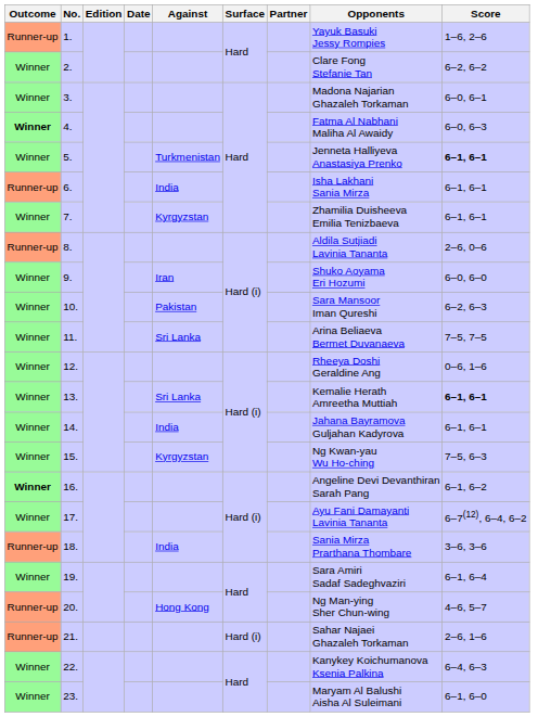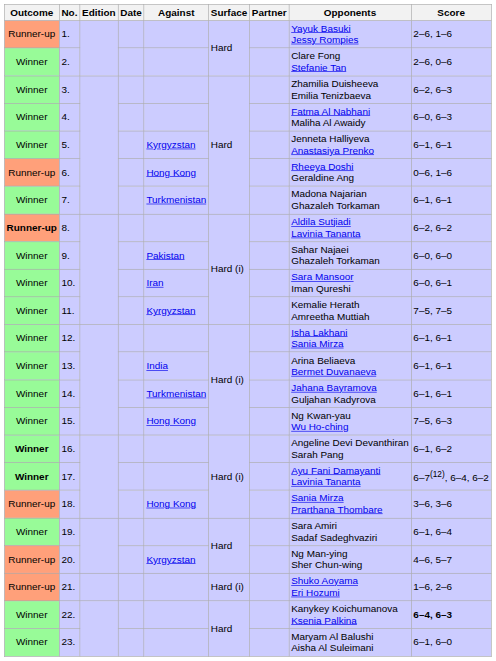1. | Score: 1–6, 2–6 -> 2–6, 1–6
2. | Score: 6–2, 6–2 -> 2–6, 0–6
3. | Opponents: Madona Najarian Ghazaleh Torkaman -> Zhamilia Duisheeva Emilia Tenizbaeva
3. | Score: 6–0, 6–1 -> 6–2, 6–3
4. | Outcome: bold -> normal
5. | Against: Turkmenistan -> Kyrgyzstan
5. | Score: bold -> normal
6. | Against: India -> Hong Kong
6. | Opponents: Isha Lakhani Sania Mirza -> Rheeya Doshi Geraldine Ang
6. | Score: 6–1, 6–1 -> 0–6, 1–6
7. | Against: Kyrgyzstan -> Turkmenistan
7. | Opponents: Zhamilia Duisheeva Emilia Tenizbaeva -> Madona Najarian Ghazaleh Torkaman
8. | Outcome: normal -> bold
8. | Score: 2–6, 0–6 -> 6–2, 6–2
9. | Against: Iran -> Pakistan
9. | Opponents: Shuko Aoyama Eri Hozumi -> Sahar Najaei Ghazaleh Torkaman
10. | Against: Pakistan -> Iran
10. | Score: 6–2, 6–3 -> 6–0, 6–1
11. | Against: Sri Lanka -> Kyrgyzstan
11. | Opponents: Arina Beliaeva Bermet Duvanaeva -> Kemalie Herath Amreetha Muttiah
12. | Opponents: Rheeya Doshi Geraldine Ang -> Isha Lakhani Sania Mirza
12. | Score: 0–6, 1–6 -> 6–1, 6–1
13. | Against: Sri Lanka -> India
13. | Opponents: Kemalie Herath Amreetha Muttiah -> Arina Beliaeva Bermet Duvanaeva
13. | Score: bold -> normal
14. | Against: India -> Turkmenistan
15. | Against: Kyrgyzstan -> Hong Kong
17. | Outcome: normal -> bold
18. | Against: India -> Hong Kong
20. | Against: Hong Kong -> Kyrgyzstan
21. | Opponents: Sahar Najaei Ghazaleh Torkaman -> Shuko Aoyama Eri Hozumi
21. | Score: 2–6, 1–6 -> 1–6, 2–6
22. | Score: normal -> bold
